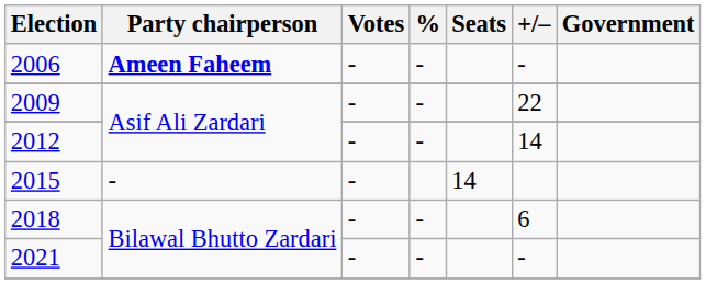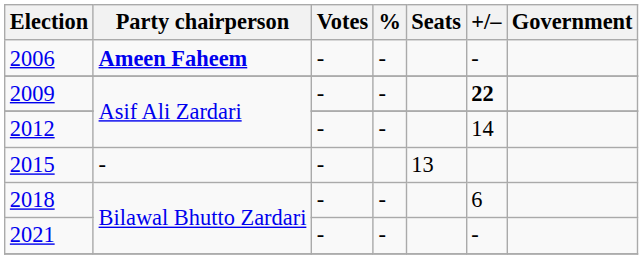2009 | +/–: normal -> bold
2015 | Seats: 14 -> 13
